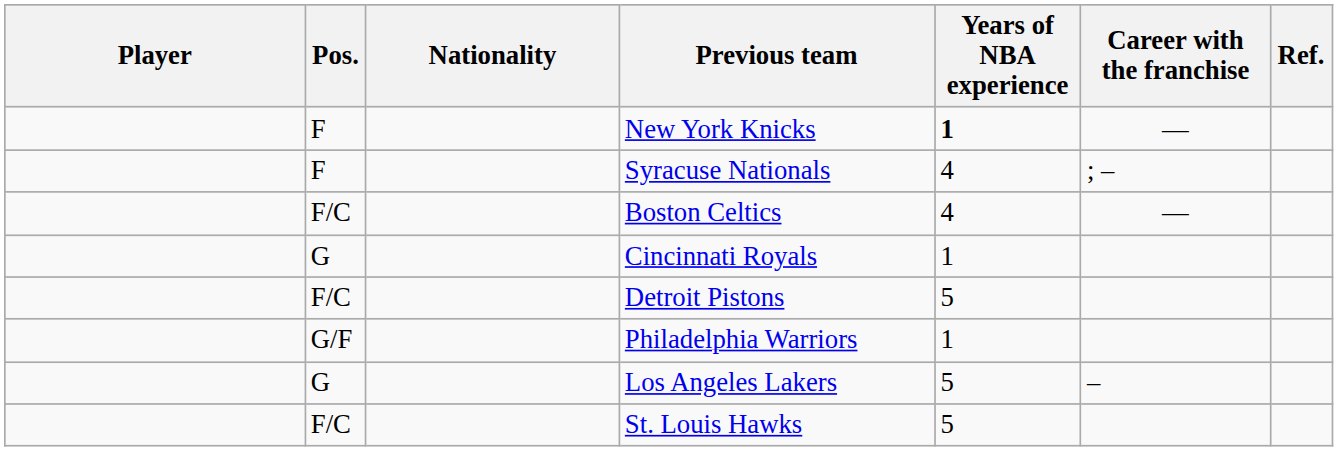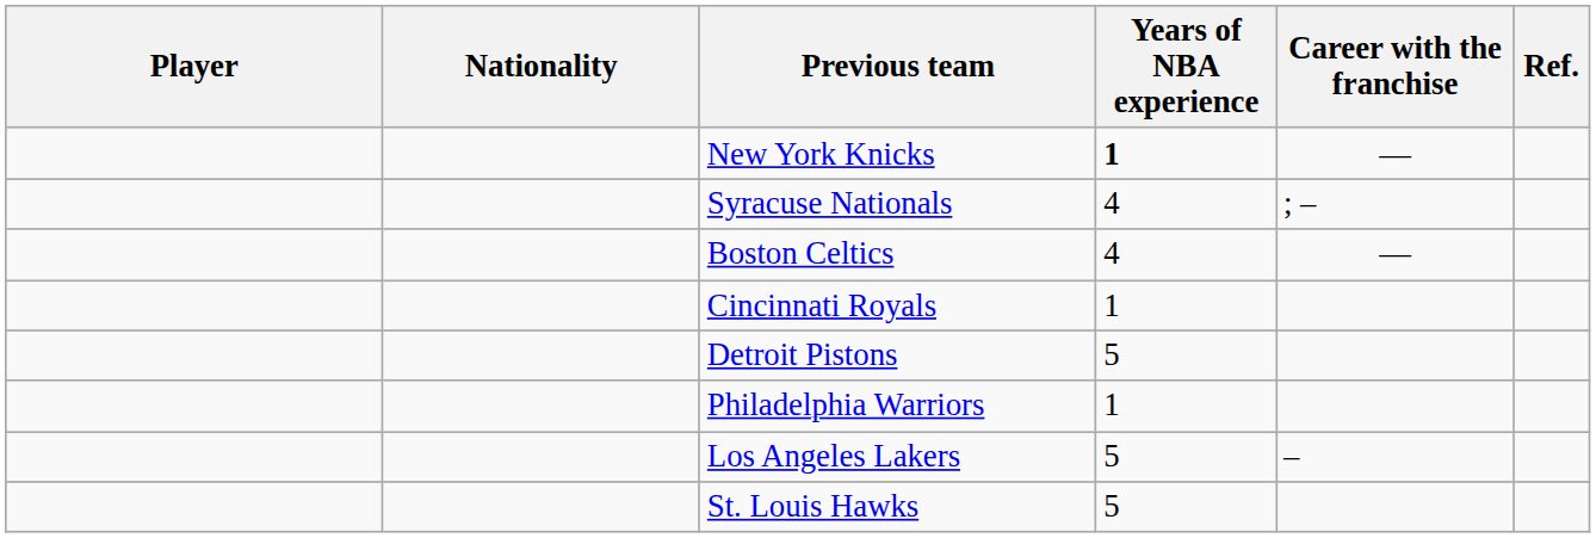- column: Pos. | F | F | F/C | G | F/C | G/F | G | F/C
